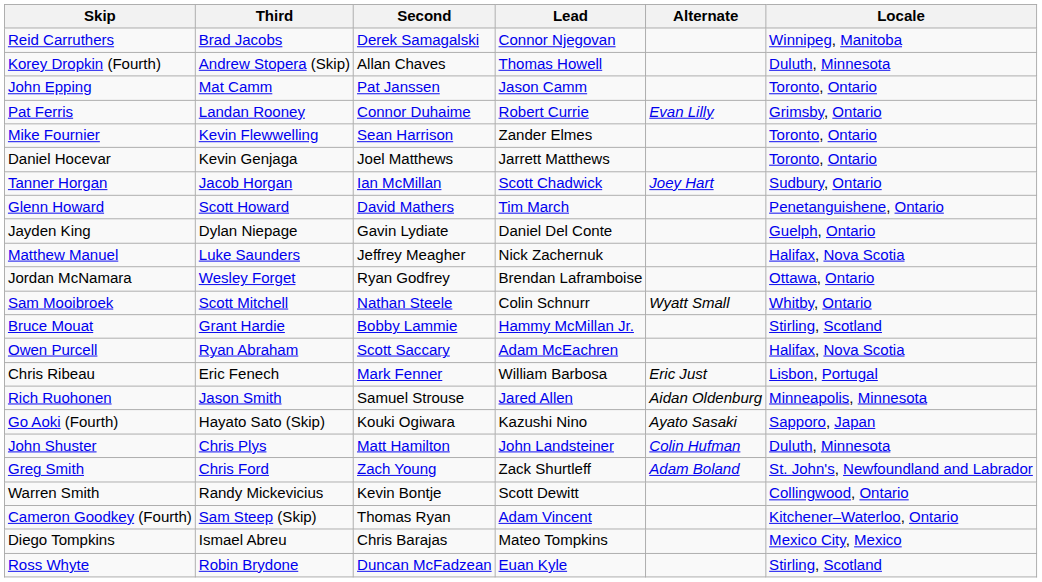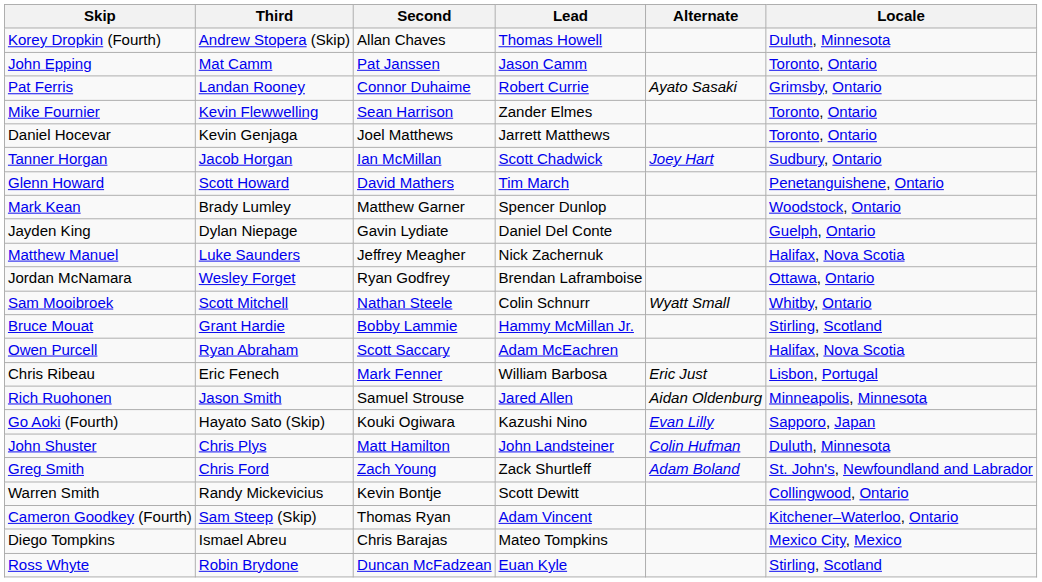- row: Reid Carruthers | Brad Jacobs | Derek Samagalski | Connor Njegovan | Winnipeg, Manitoba
Pat Ferris | Alternate: Evan Lilly -> Ayato Sasaki
+ row: Mark Kean | Brady Lumley | Matthew Garner | Spencer Dunlop | Woodstock, Ontario
Go Aoki (Fourth) | Alternate: Ayato Sasaki -> Evan Lilly
